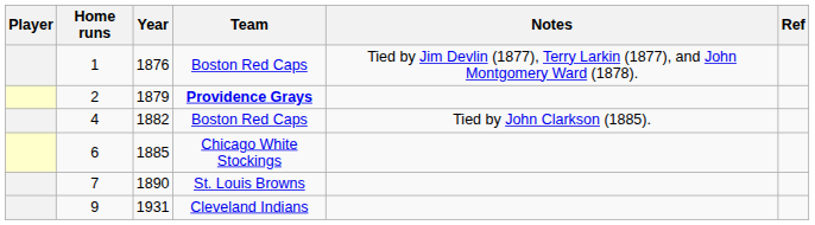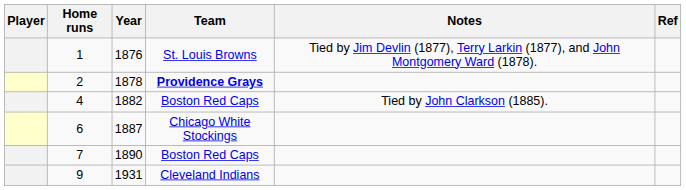1 | Team: Boston Red Caps -> St. Louis Browns
2 | Year: 1879 -> 1878
6 | Year: 1885 -> 1887
7 | Team: St. Louis Browns -> Boston Red Caps
